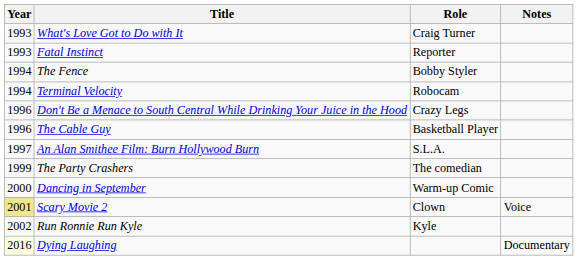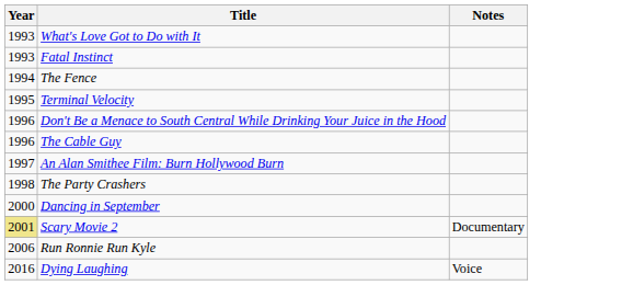- column: Role | Craig Turner | Reporter | Bobby Styler | Robocam | Crazy Legs | Basketball Player | S.L.A. | The comedian | Warm-up Comic | Clown | Kyle
Terminal Velocity | Year: 1994 -> 1995
The Party Crashers | Year: 1999 -> 1998
Scary Movie 2 | Notes: Voice -> Documentary
Run Ronnie Run Kyle | Year: 2002 -> 2006
Dying Laughing | Year: lightyellow background -> no background
Dying Laughing | Notes: Documentary -> Voice
